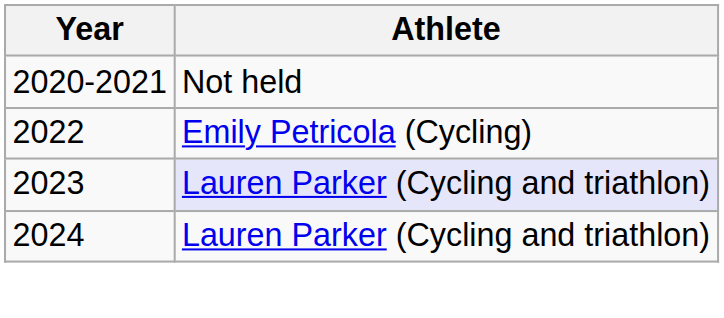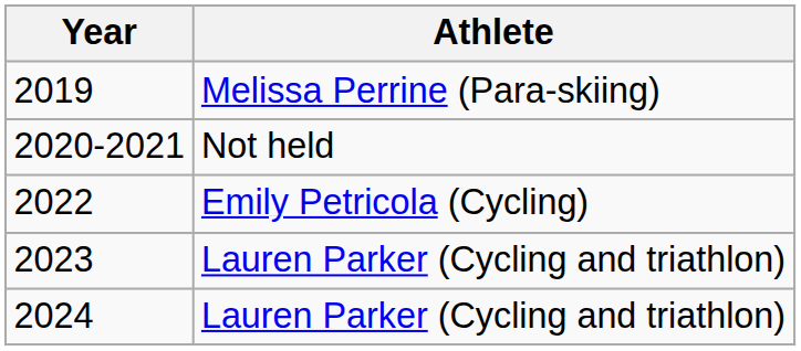+ row: 2019 | Melissa Perrine (Para-skiing)
2023 | Athlete: lavender background -> no background
